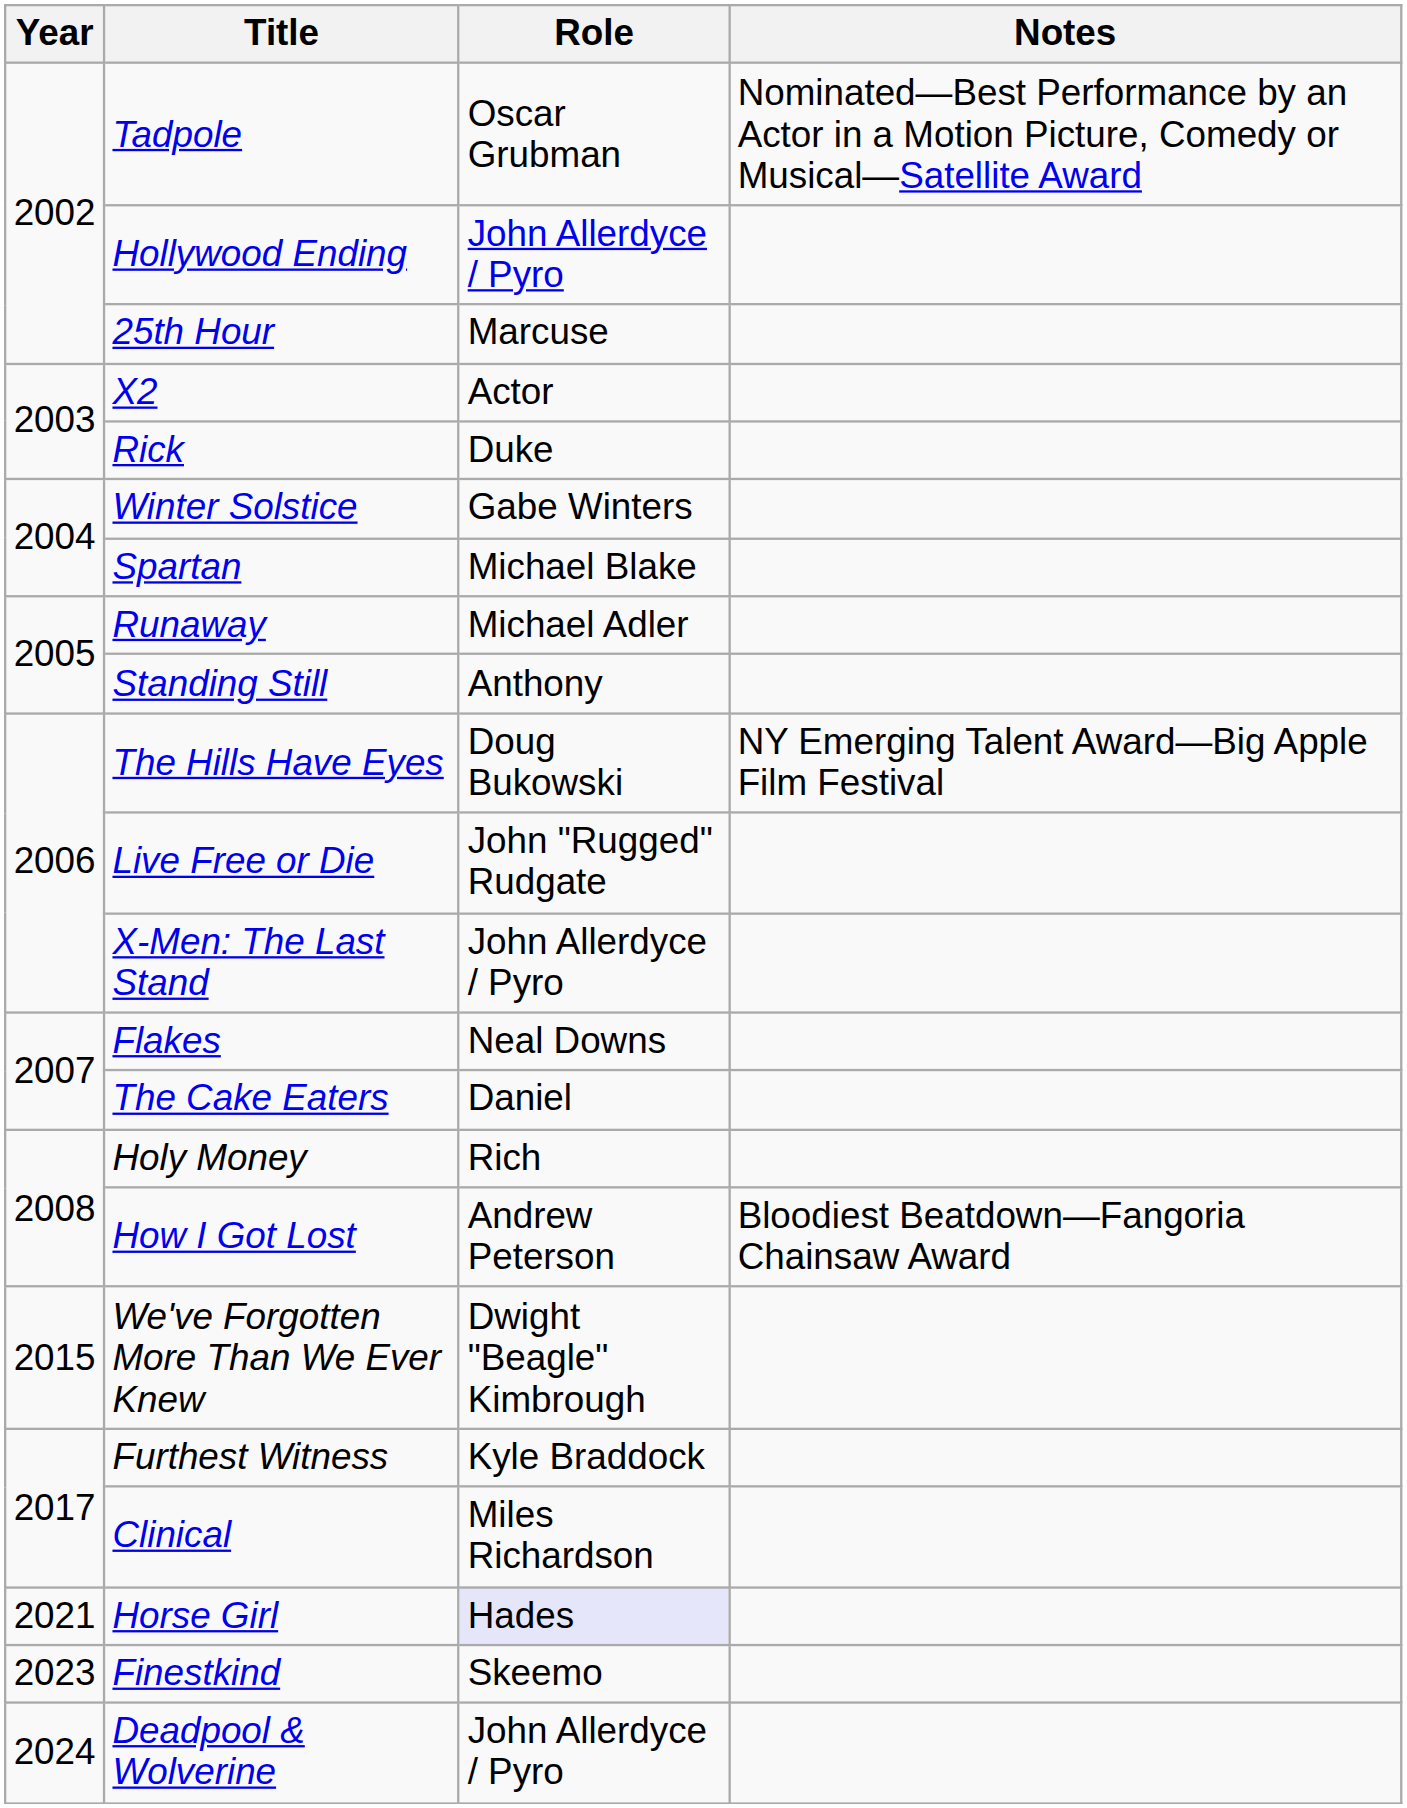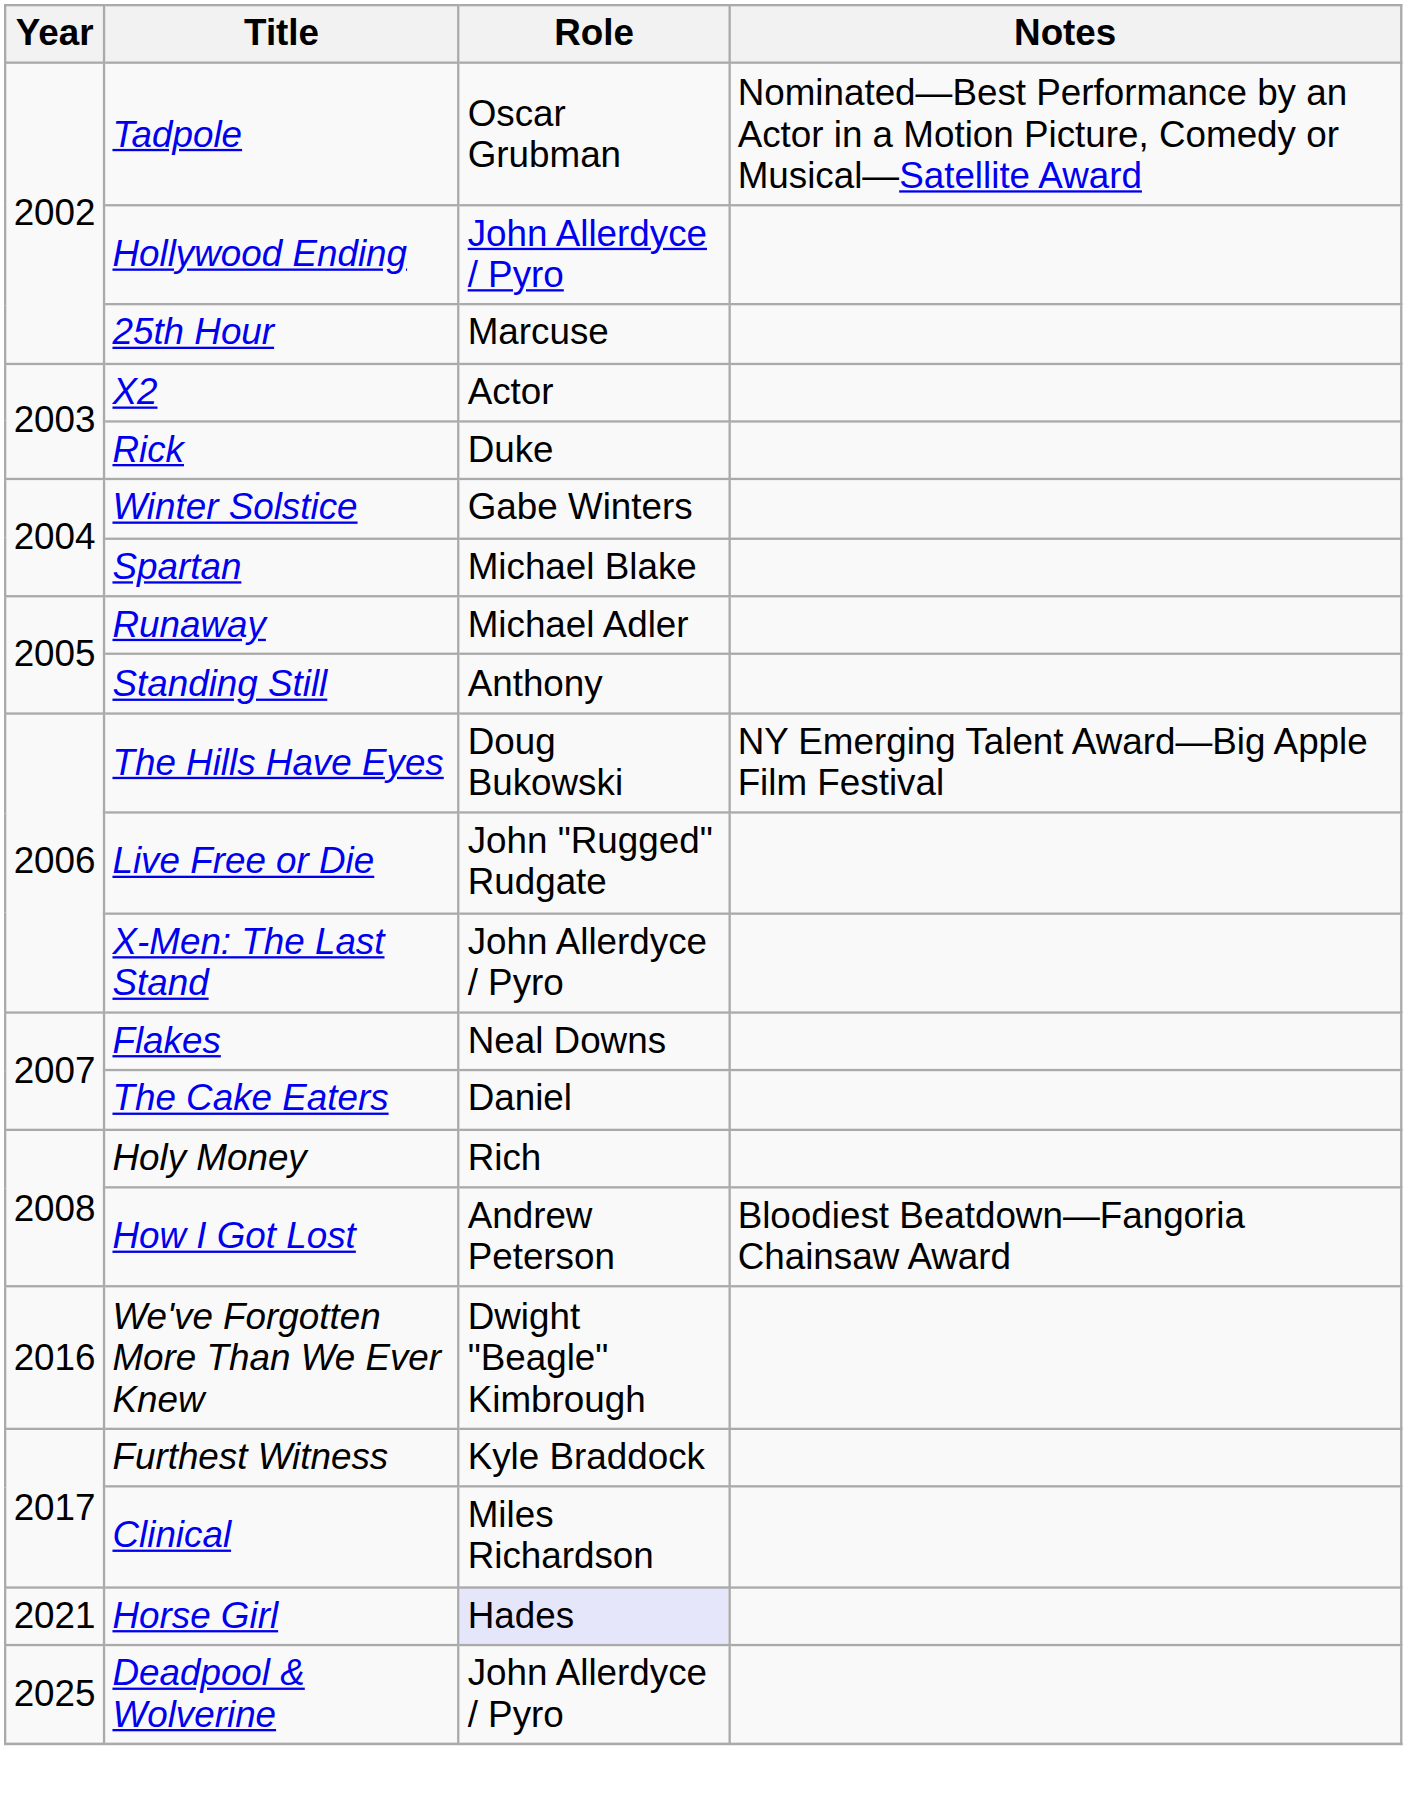We've Forgotten More Than We Ever Knew | Year: 2015 -> 2016
- row: 2023 | Finestkind | Skeemo
Deadpool & Wolverine | Year: 2024 -> 2025
